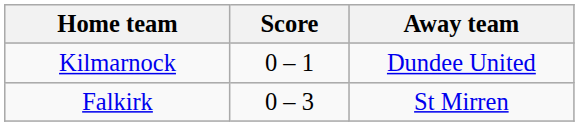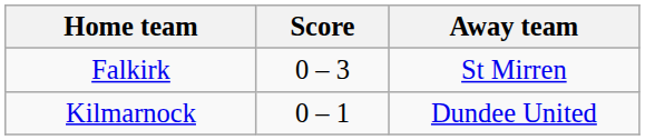rows swapped: Falkirk <-> Kilmarnock
